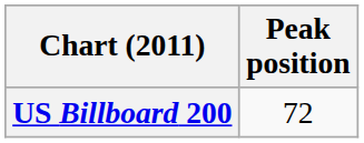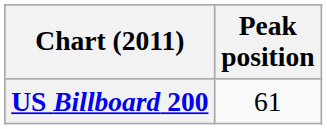US Billboard 200 | Peak position: 72 -> 61
